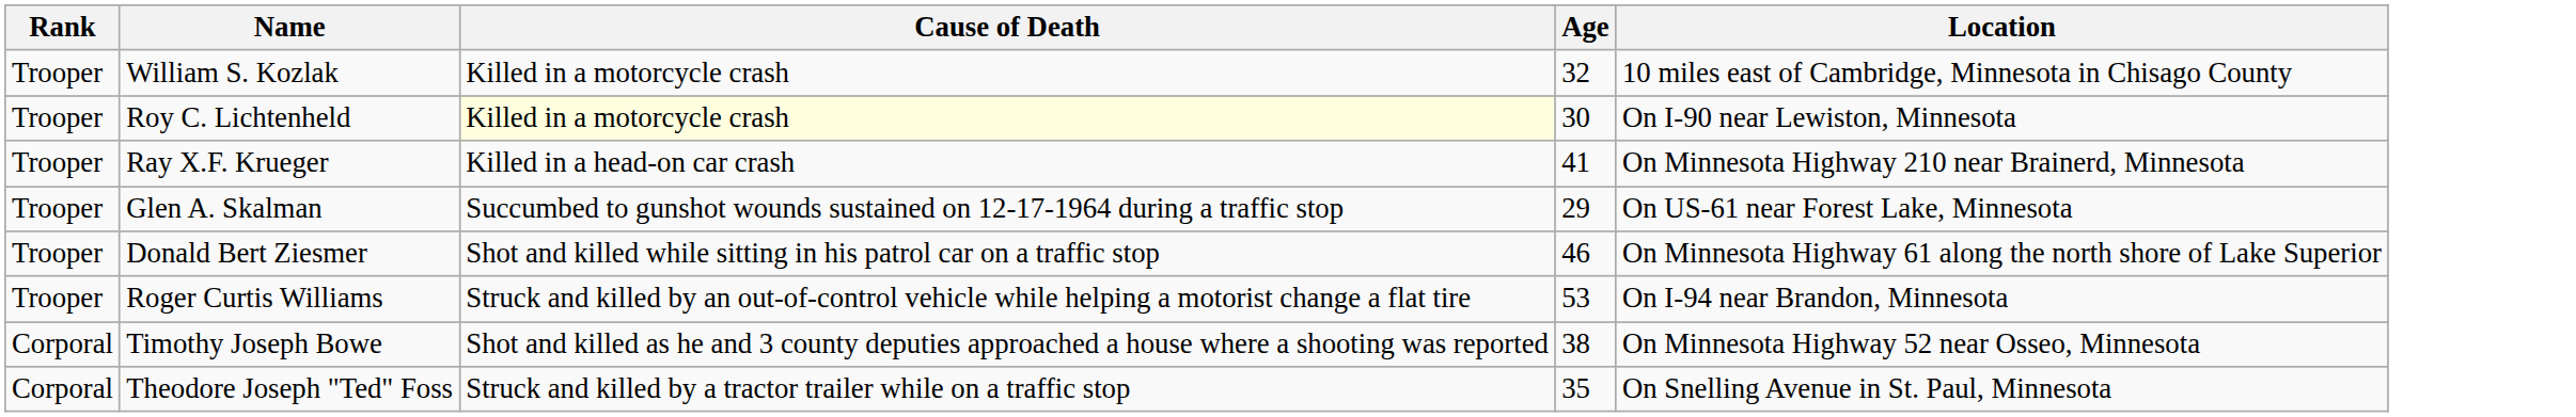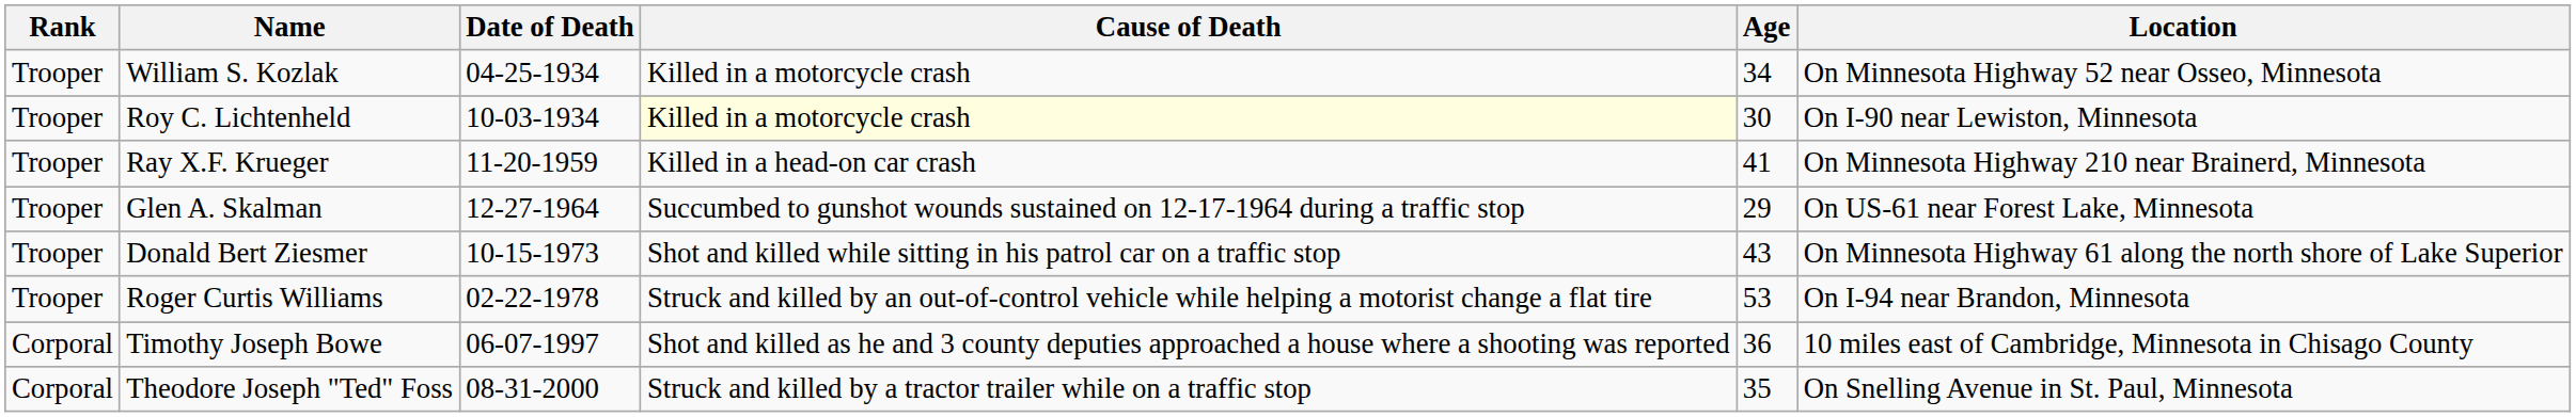+ column: Date of Death | 04-25-1934 | 10-03-1934 | 11-20-1959 | 12-27-1964 | 10-15-1973 | 02-22-1978 | 06-07-1997 | 08-31-2000
William S. Kozlak | Age: 32 -> 34
William S. Kozlak | Location: 10 miles east of Cambridge, Minnesota in Chisago County -> On Minnesota Highway 52 near Osseo, Minnesota
Donald Bert Ziesmer | Age: 46 -> 43
Timothy Joseph Bowe | Age: 38 -> 36
Timothy Joseph Bowe | Location: On Minnesota Highway 52 near Osseo, Minnesota -> 10 miles east of Cambridge, Minnesota in Chisago County
